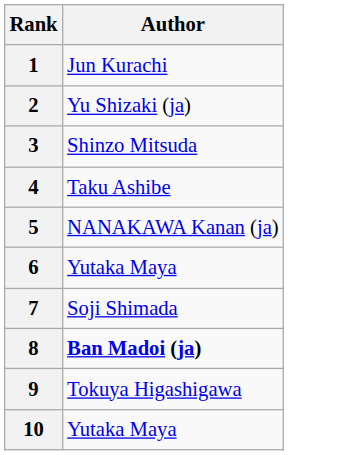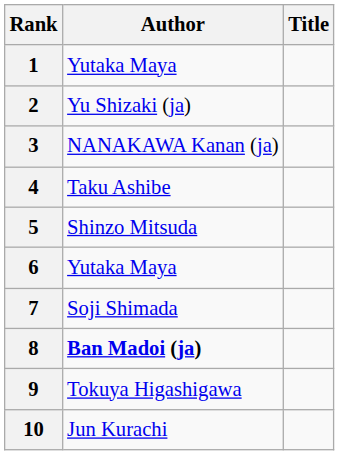+ column: Title
1 | Author: Jun Kurachi -> Yutaka Maya
3 | Author: Shinzo Mitsuda -> NANAKAWA Kanan (ja)
5 | Author: NANAKAWA Kanan (ja) -> Shinzo Mitsuda
10 | Author: Yutaka Maya -> Jun Kurachi
